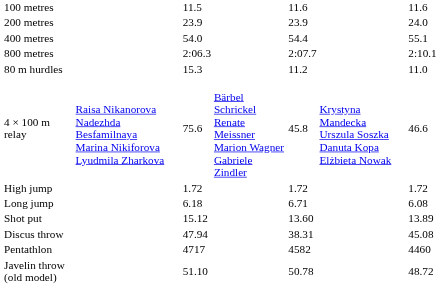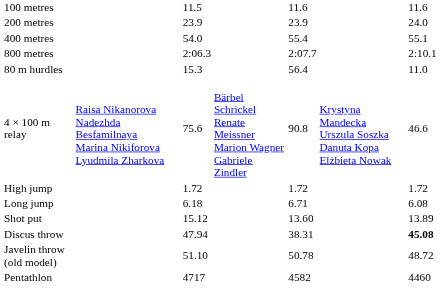400 metres | column 5: 54.4 -> 55.4
80 m hurdles | column 5: 11.2 -> 56.4
4 × 100 m relay | column 5: 45.8 -> 90.8
Discus throw | column 7: normal -> bold
rows swapped: Javelin throw (old model) <-> Pentathlon
